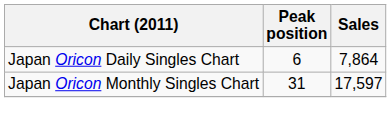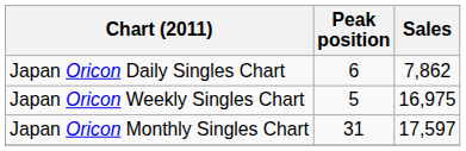Japan Oricon Daily Singles Chart | Sales: 7,864 -> 7,862
+ row: Japan Oricon Weekly Singles Chart | 5 | 16,975
